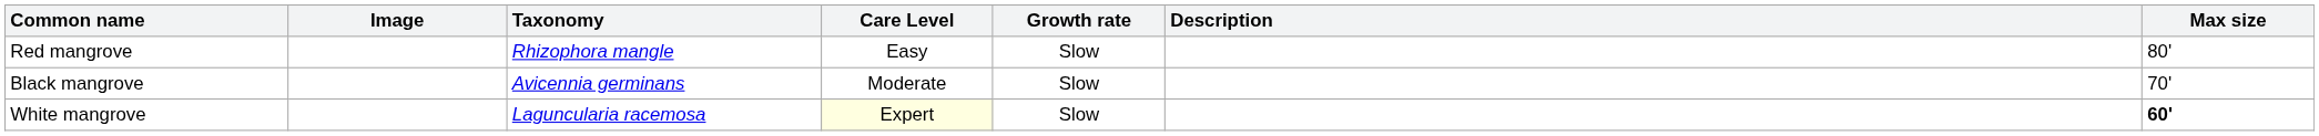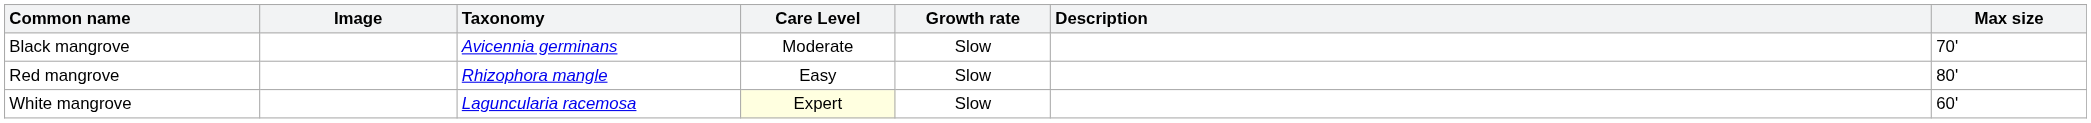rows swapped: Black mangrove <-> Red mangrove
White mangrove | Max size: bold -> normal
